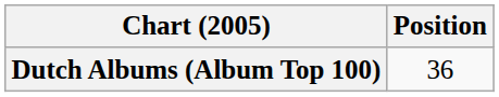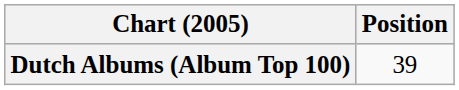Dutch Albums (Album Top 100) | Position: 36 -> 39
